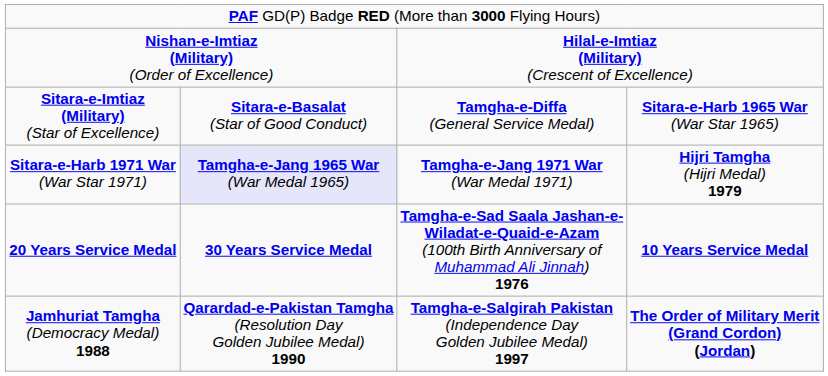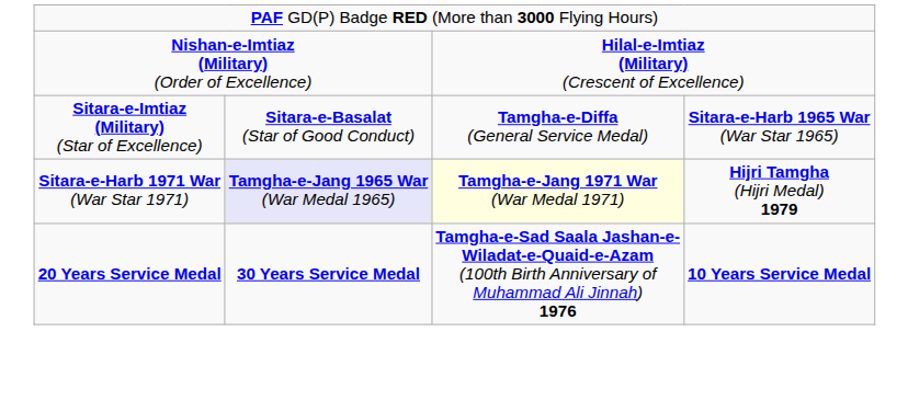Sitara-e-Harb 1971 War (War Star 1971) | column 3: no background -> lightyellow background
- row: Jamhuriat Tamgha (Democracy Medal) 1988 | Qarardad-e-Pakistan Tamgha (Resolution Day Golden Jubilee Medal) 1990 | Tamgha-e-Salgirah Pakistan (Independence Day Golden Jubilee Medal) 1997 | The Order of Military Merit (Grand Cordon) (Jordan)
